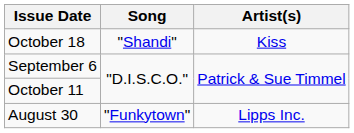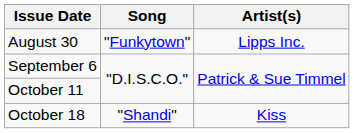rows swapped: August 30 <-> October 18
